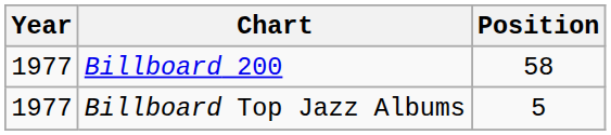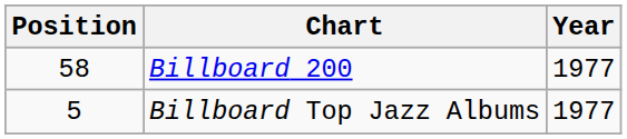columns swapped: Year <-> Position
